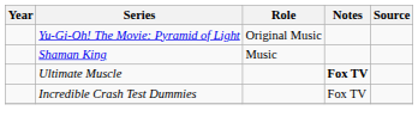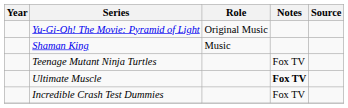+ row: Teenage Mutant Ninja Turtles | Fox TV
